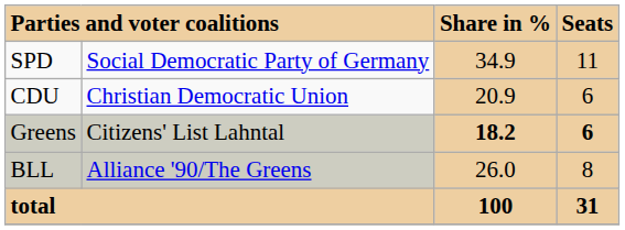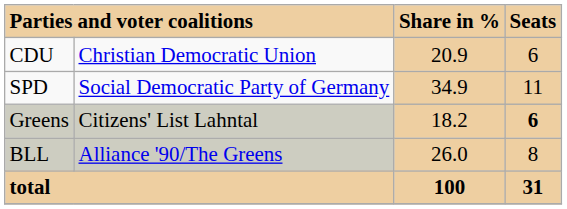rows swapped: CDU <-> SPD
Greens | Share in %: bold -> normal
